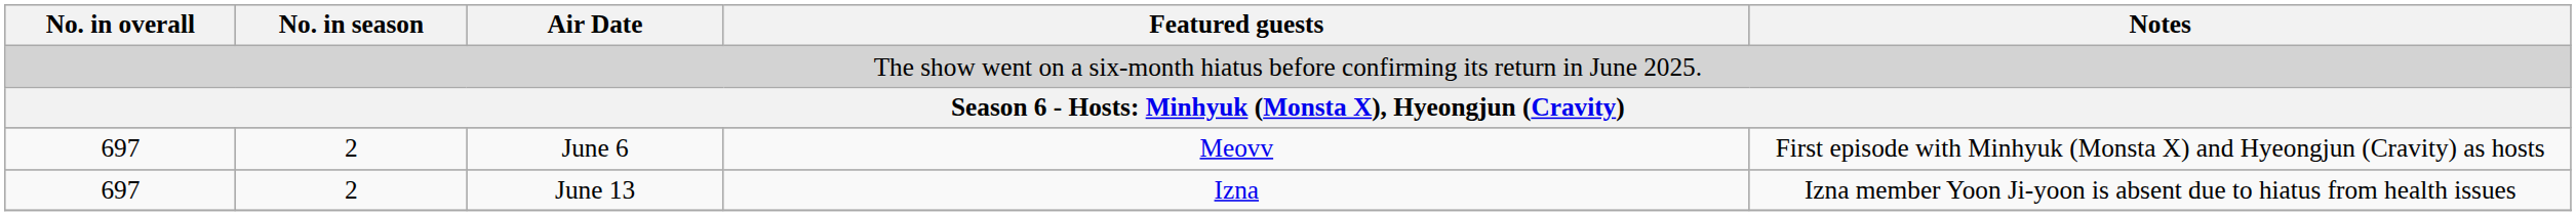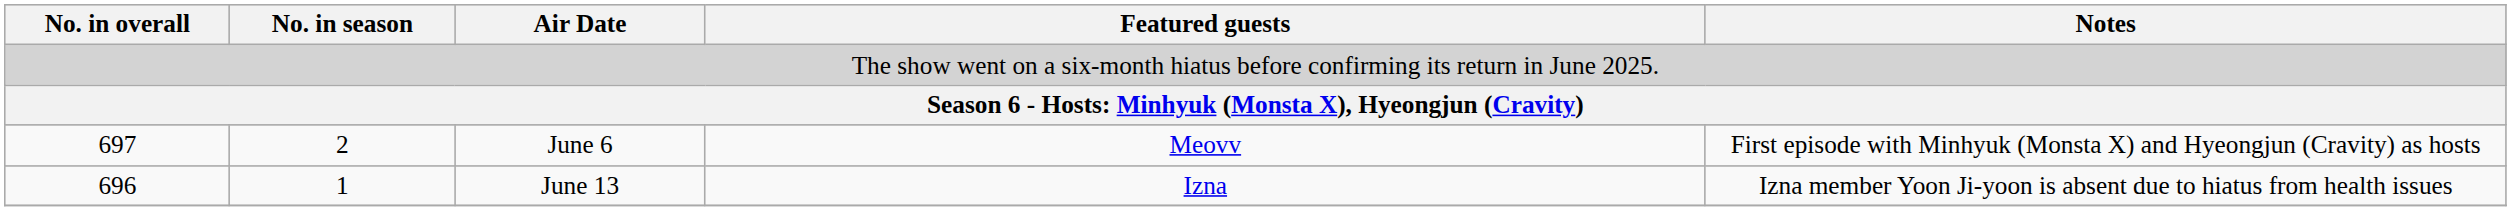June 13 | No. in overall: 697 -> 696
June 13 | No. in season: 2 -> 1
